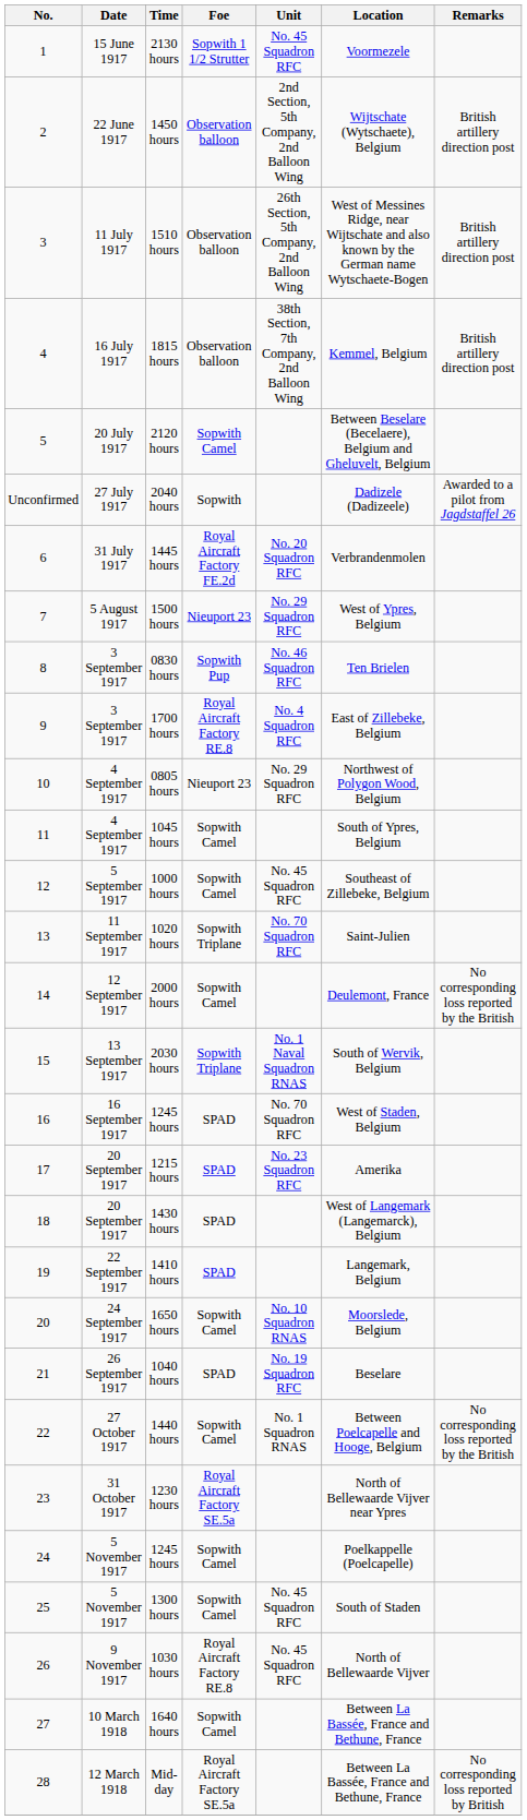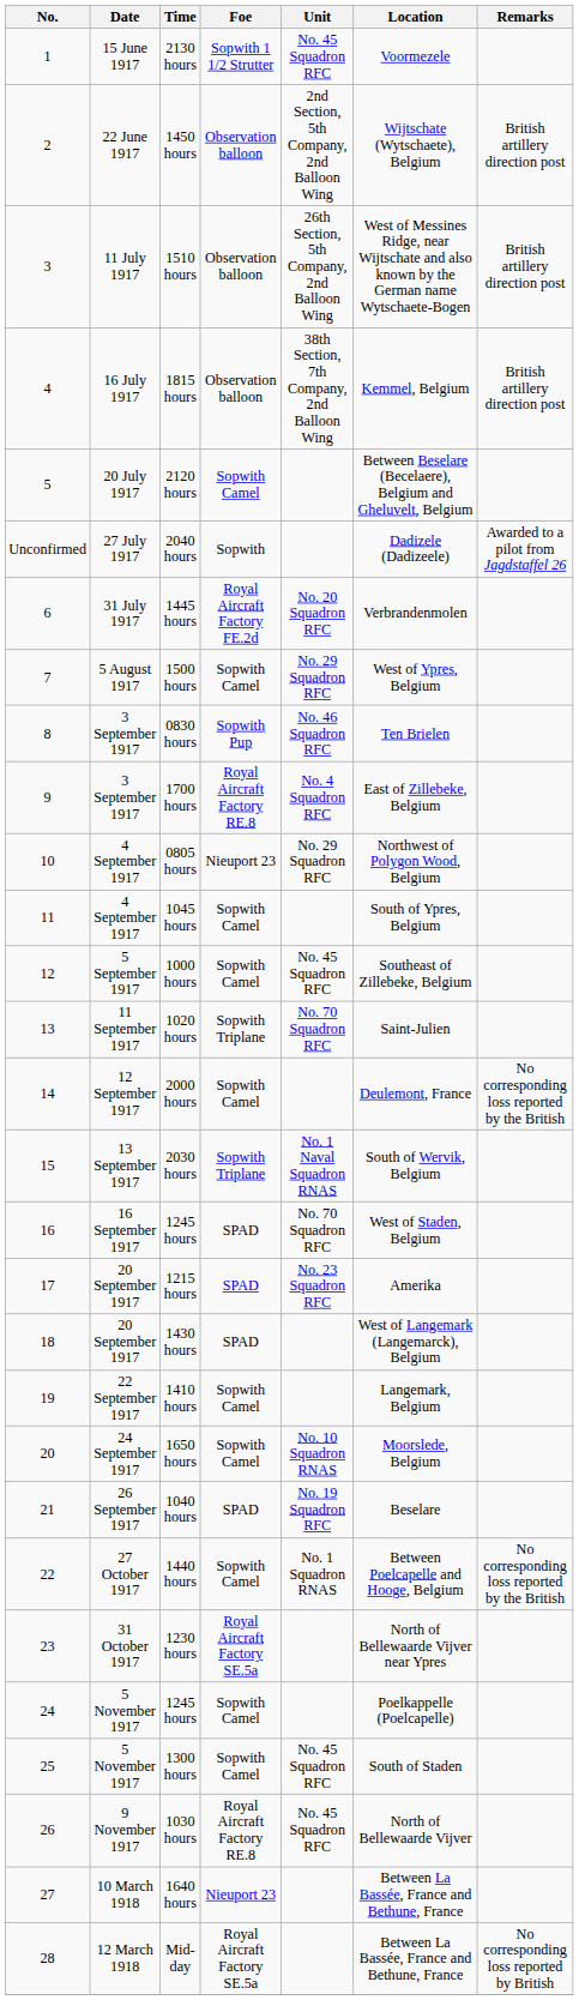1500 hours | Foe: Nieuport 23 -> Sopwith Camel
1410 hours | Foe: SPAD -> Sopwith Camel
1640 hours | Foe: Sopwith Camel -> Nieuport 23
